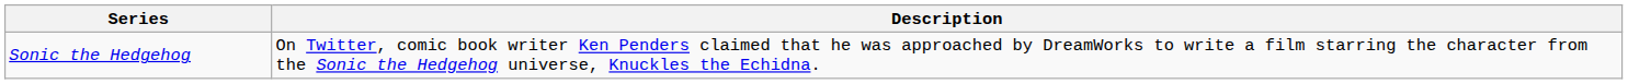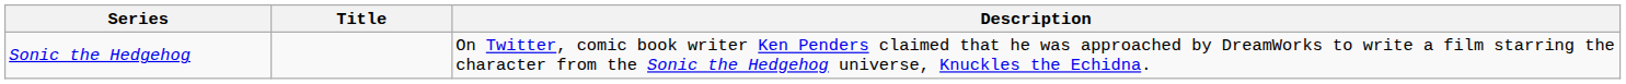+ column: Title
